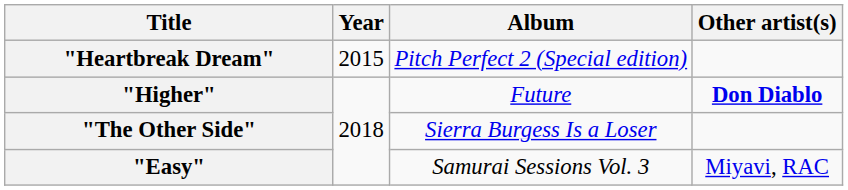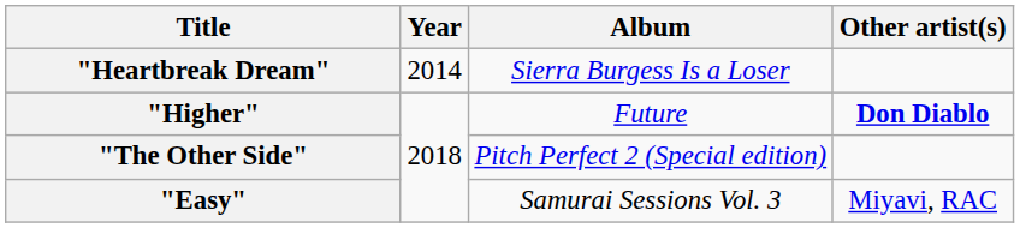"Heartbreak Dream" | Year: 2015 -> 2014
"Heartbreak Dream" | Album: Pitch Perfect 2 (Special edition) -> Sierra Burgess Is a Loser
"The Other Side" | Album: Sierra Burgess Is a Loser -> Pitch Perfect 2 (Special edition)
